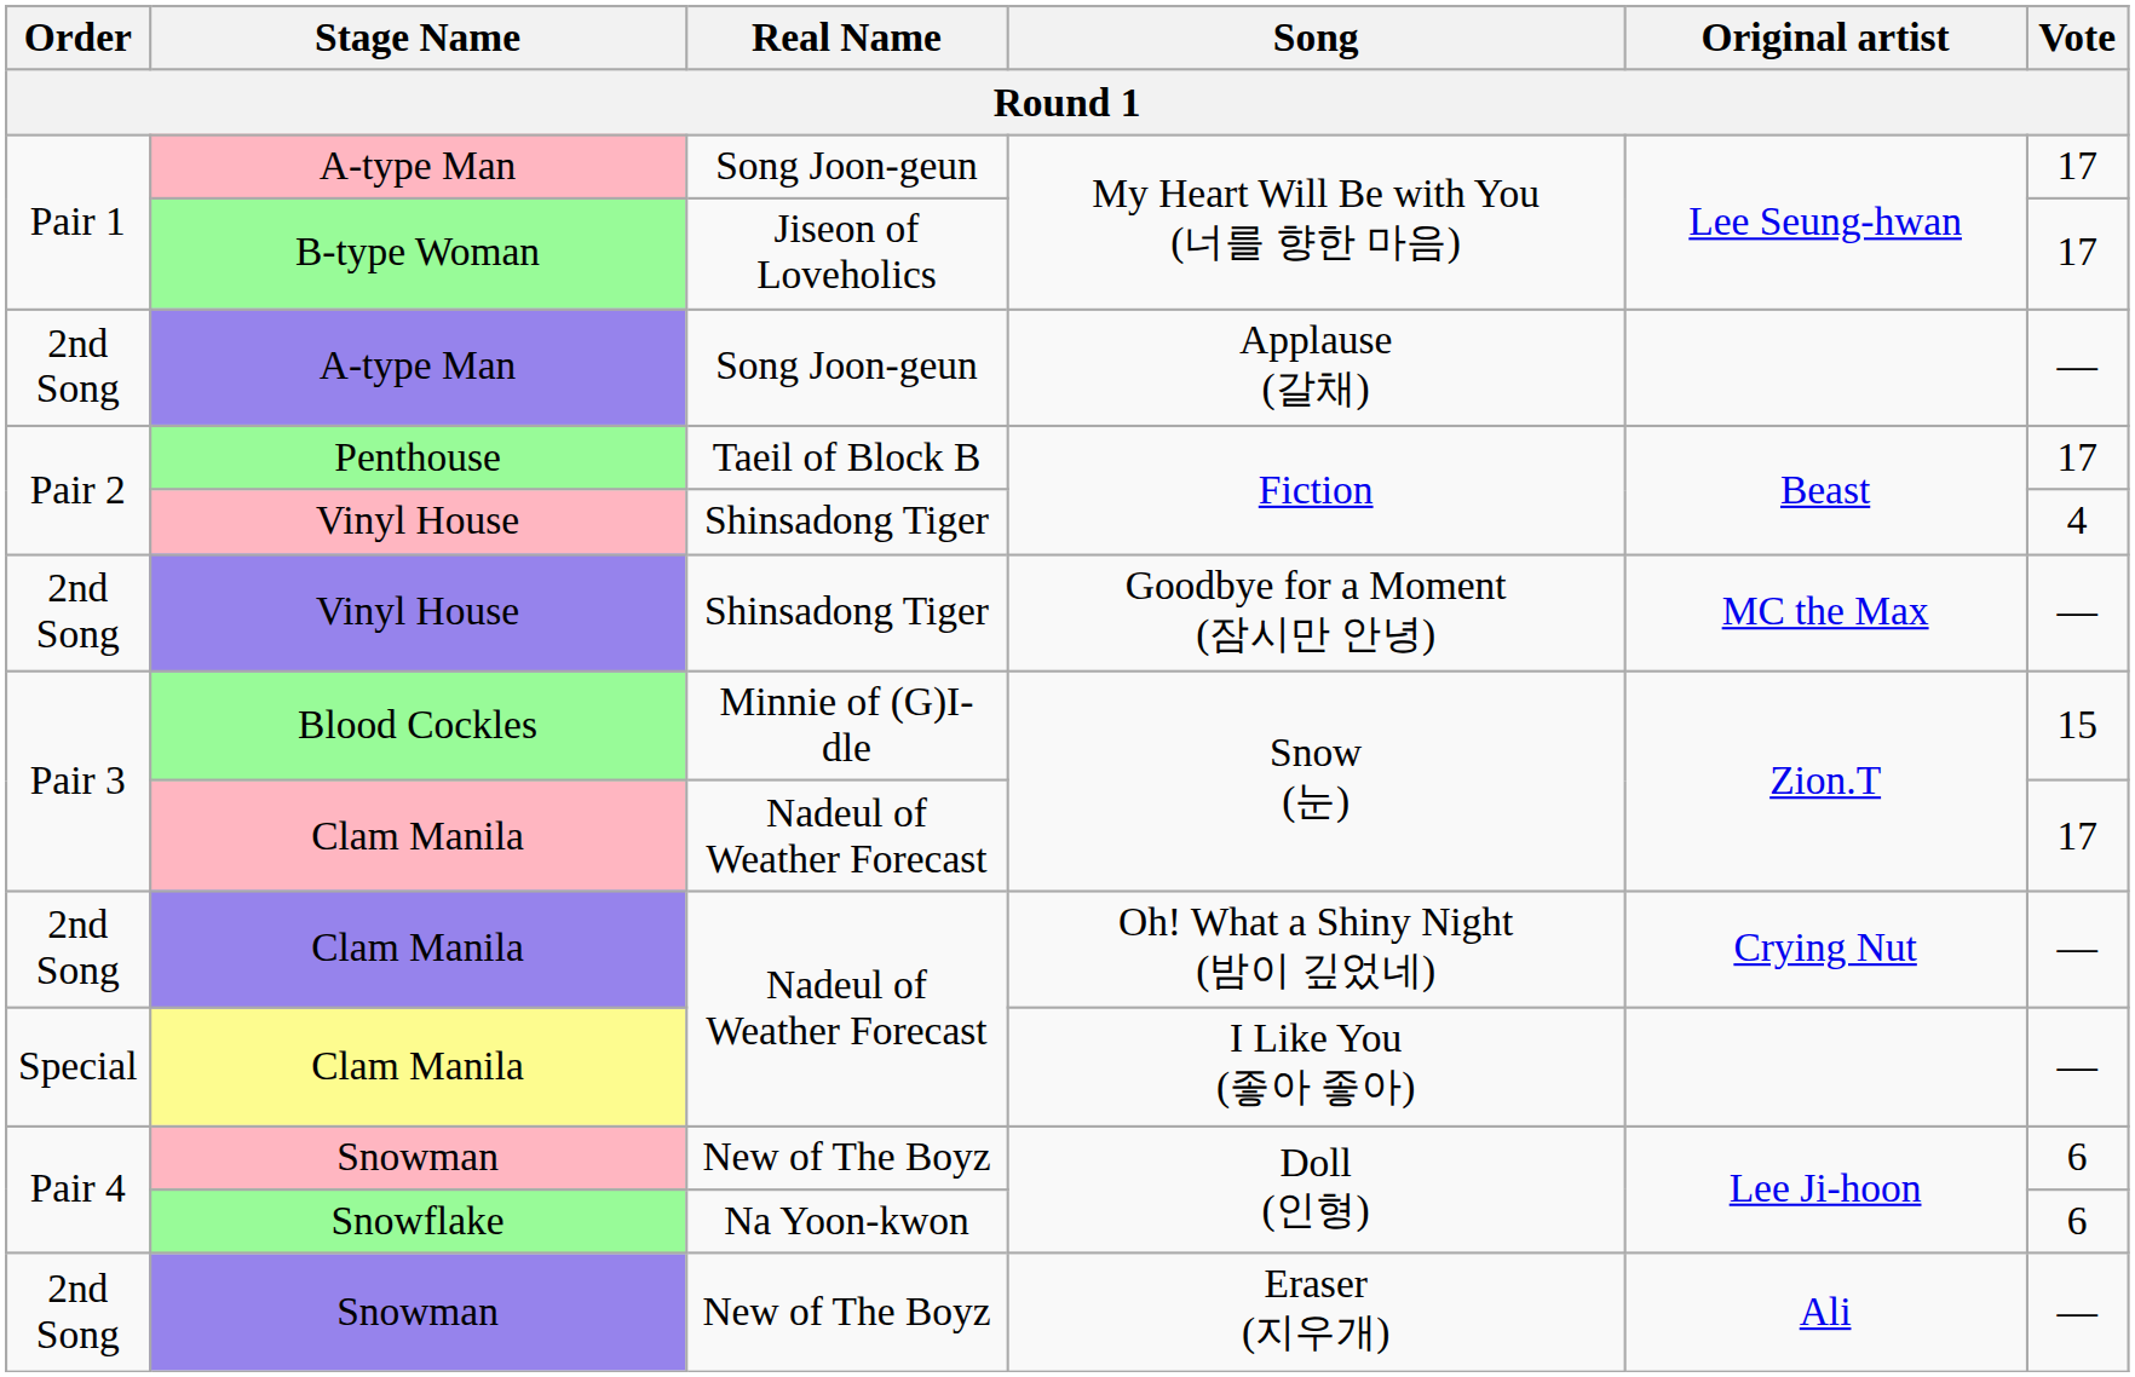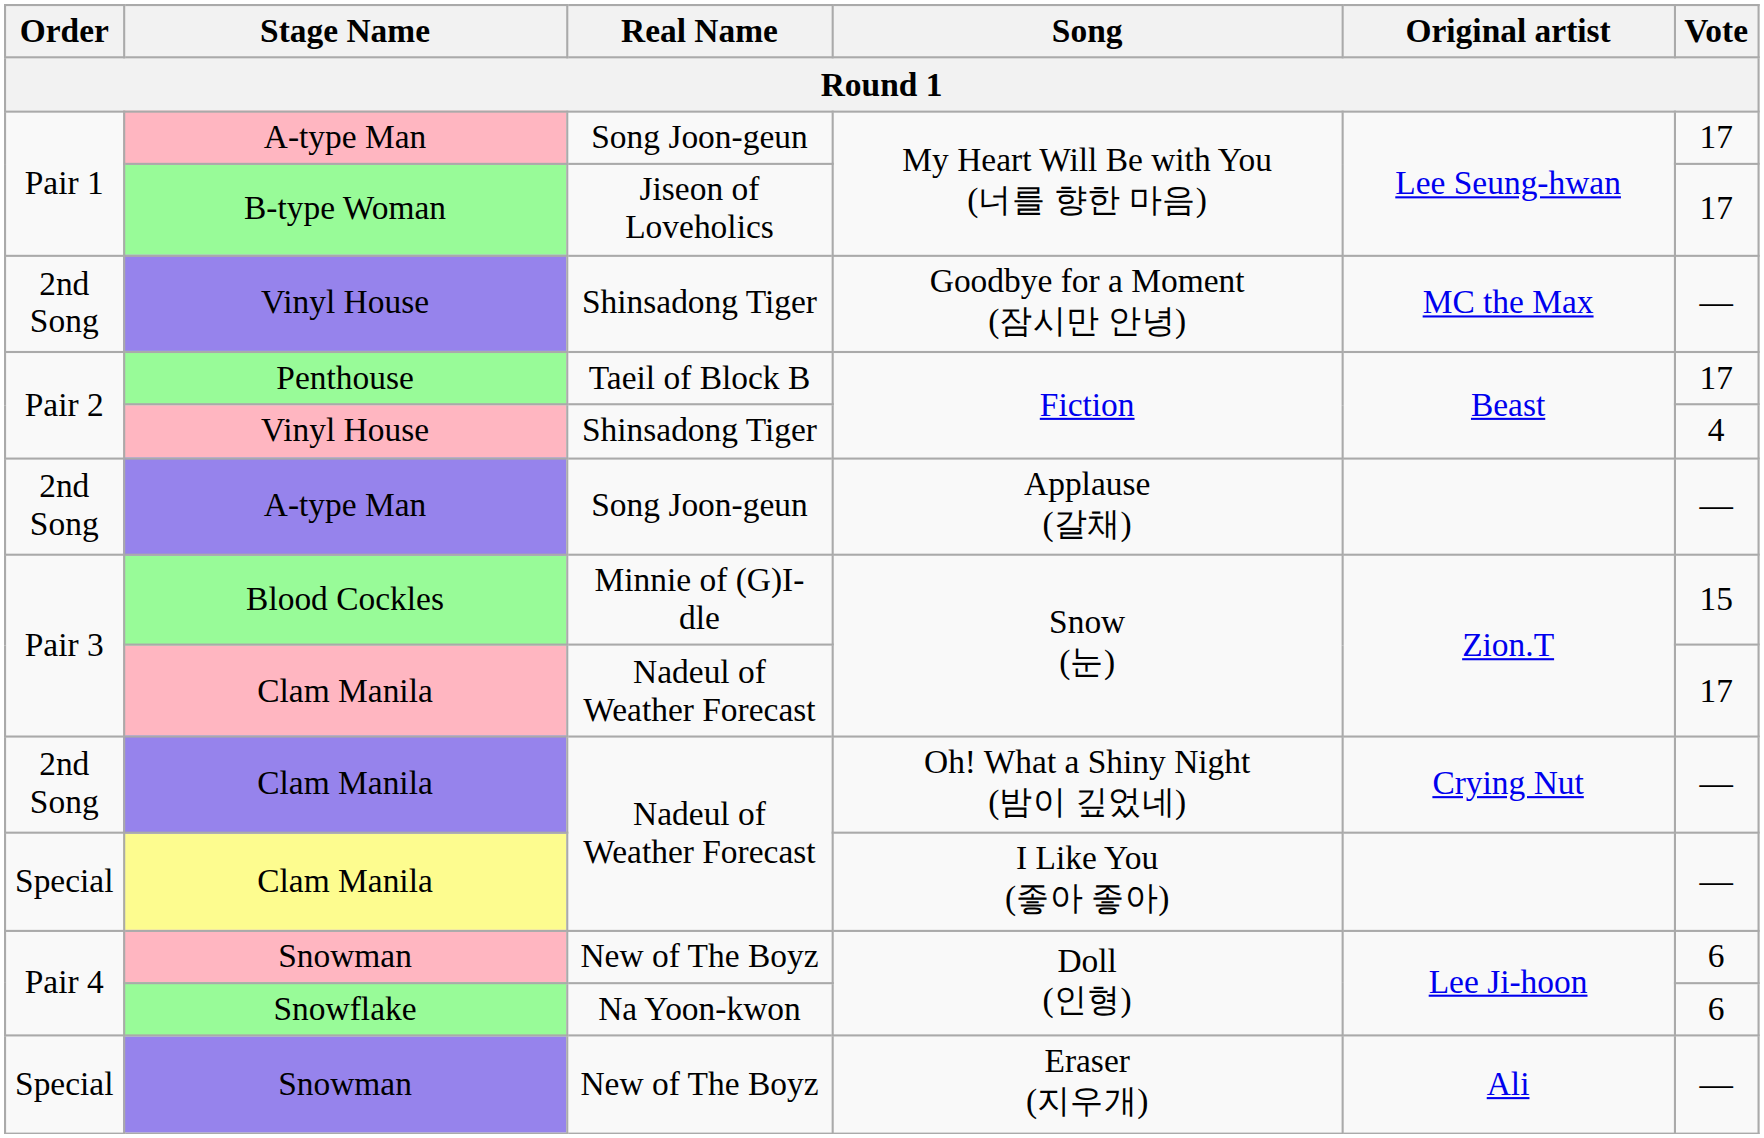rows swapped: Applause (갈채) <-> Goodbye for a Moment (잠시만 안녕)
Eraser (지우개) | Order: 2nd Song -> Special
